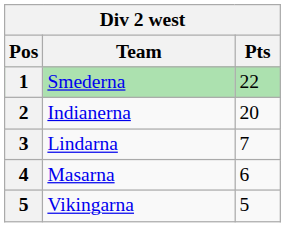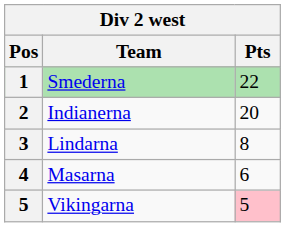Lindarna | Pts: 7 -> 8
Vikingarna | Pts: no background -> pink background
